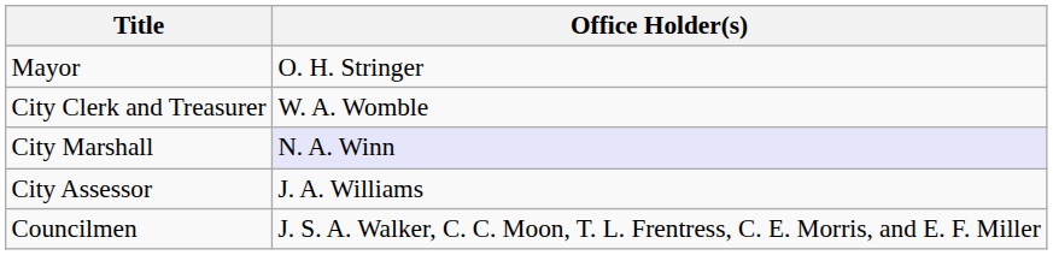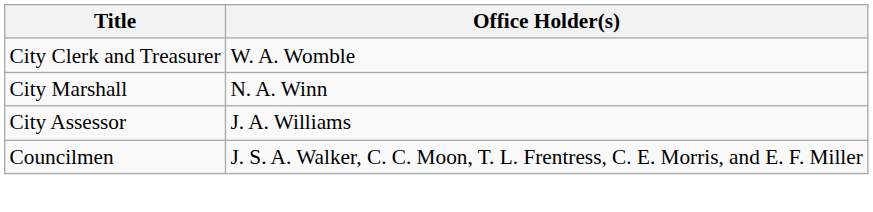- row: Mayor | O. H. Stringer
City Marshall | Office Holder(s): lavender background -> no background
